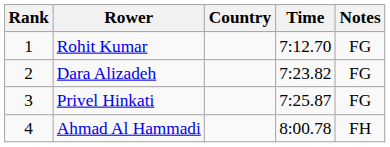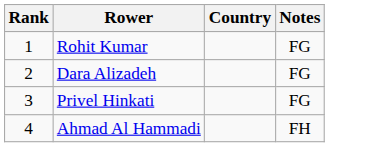- column: Time | 7:12.70 | 7:23.82 | 7:25.87 | 8:00.78
